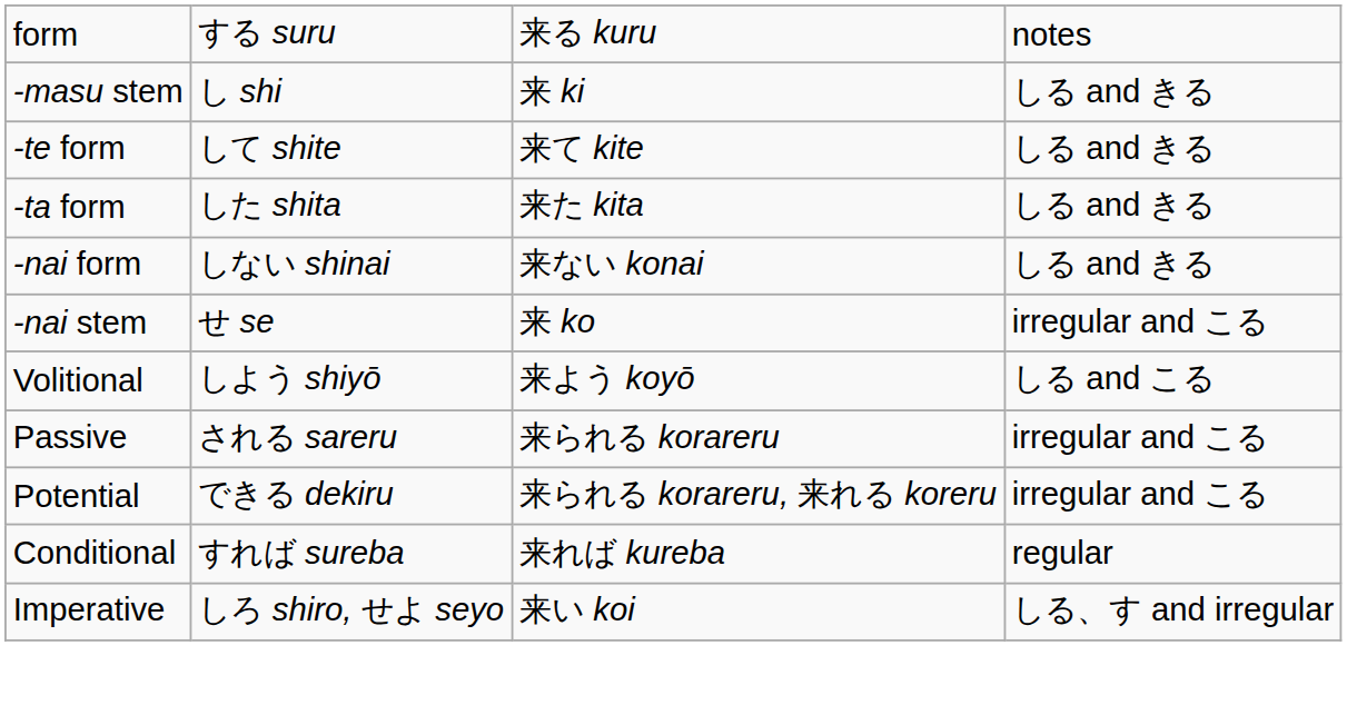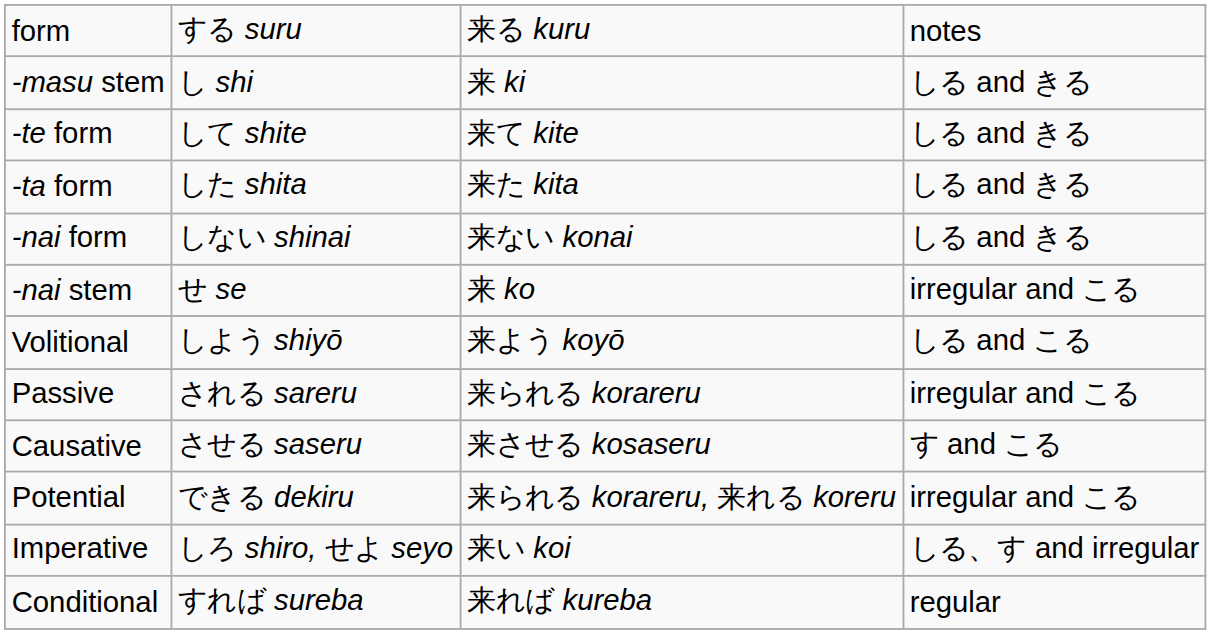+ row: Causative | させる saseru | 来させる kosaseru | す and こる
rows swapped: Imperative <-> Conditional
